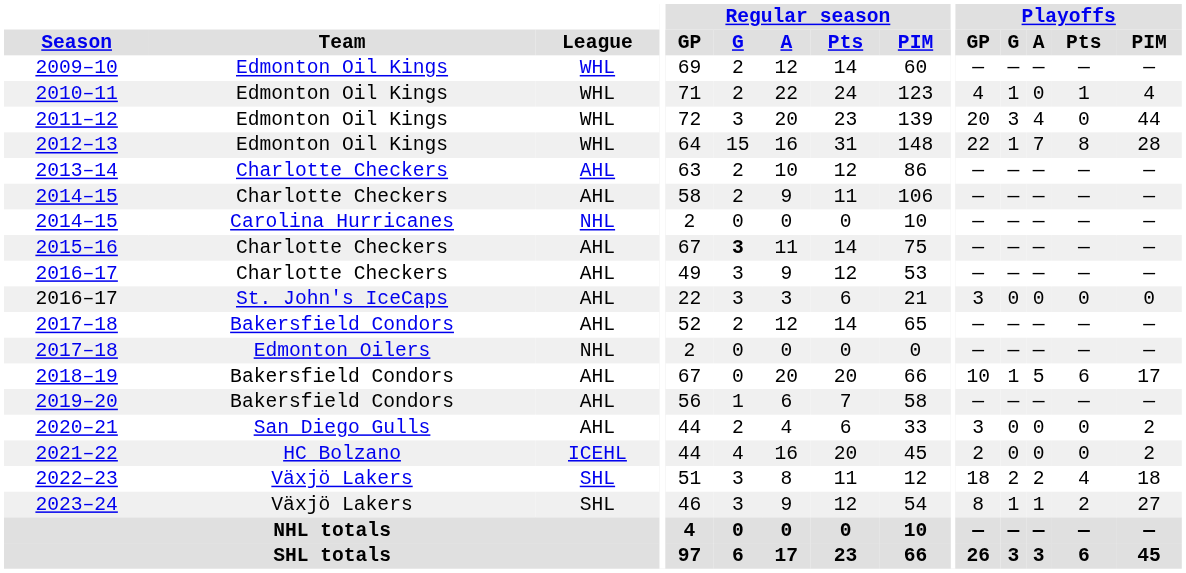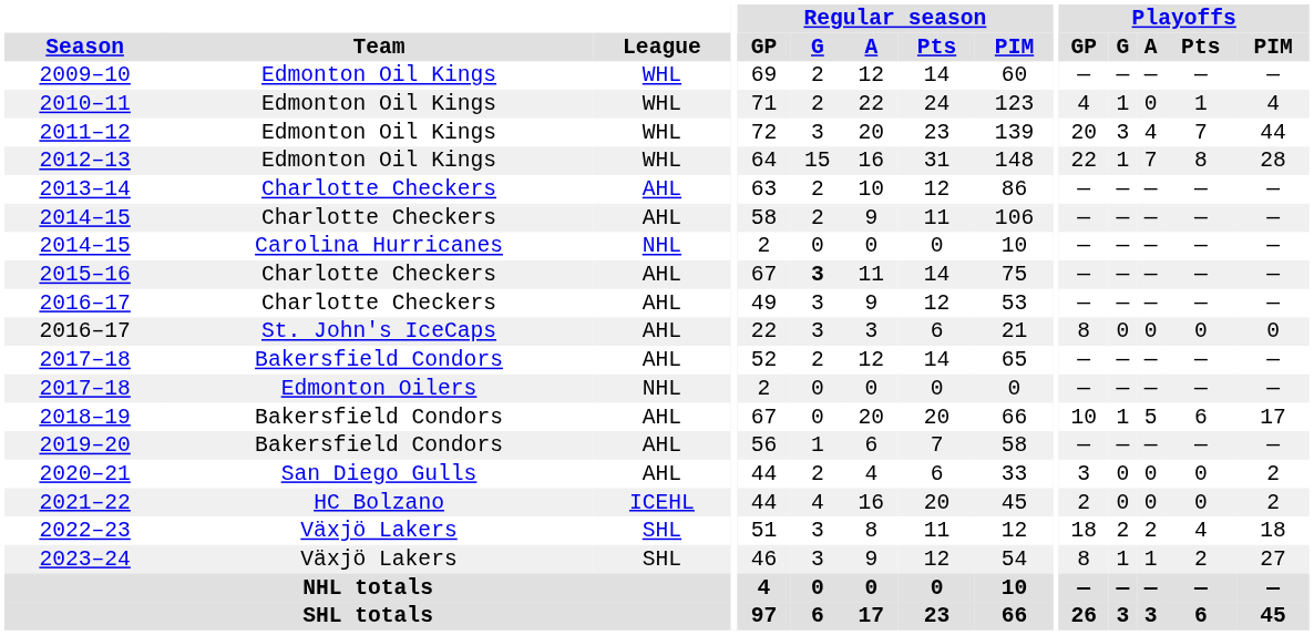2011–12 | Playoffs / Pts: 0 -> 7
2016–17 / St. John's IceCaps | Playoffs / GP: 3 -> 8
